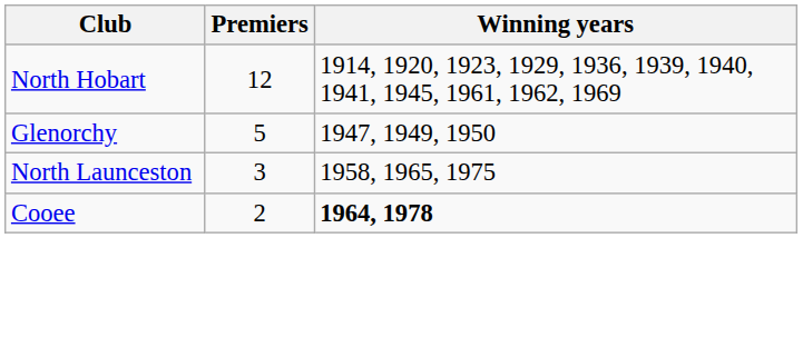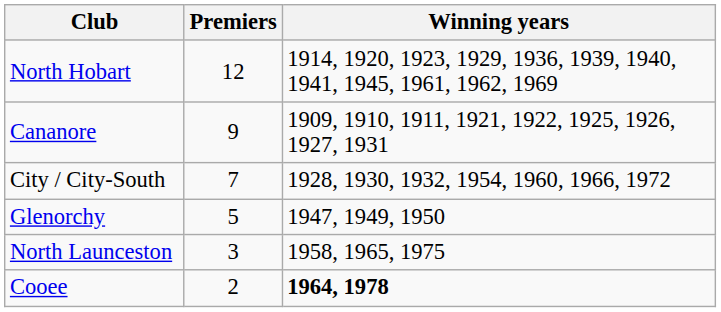+ row: Cananore | 9 | 1909, 1910, 1911, 1921, 1922, 1925, 1926, 1927, 1931
+ row: City / City-South | 7 | 1928, 1930, 1932, 1954, 1960, 1966, 1972
